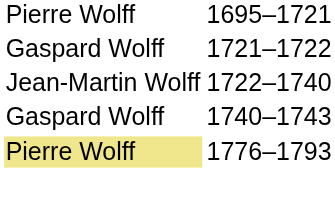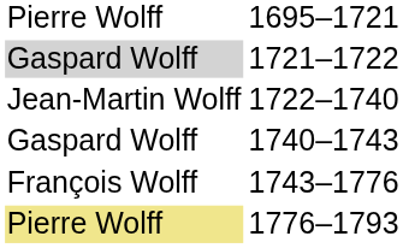1721–1722 | column 1: no background -> lightgrey background
+ row: François Wolff | 1743–1776
